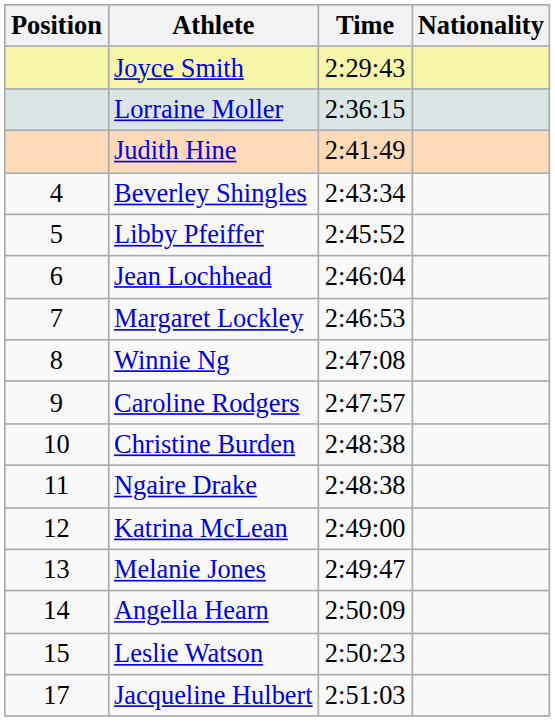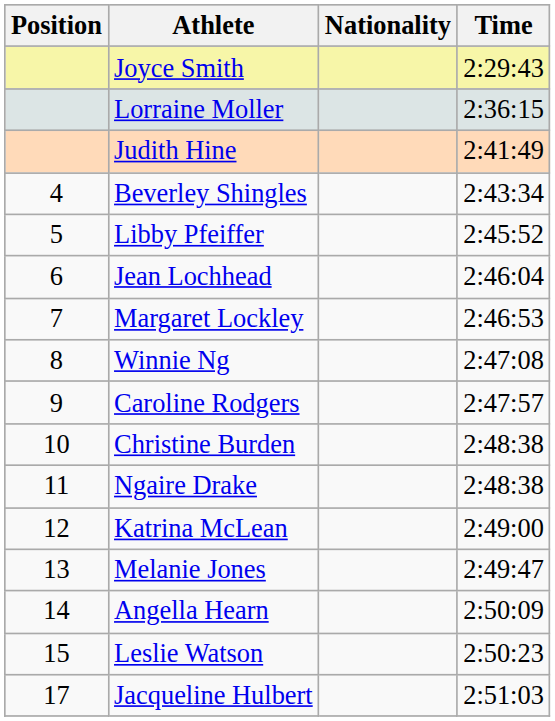columns swapped: Nationality <-> Time
